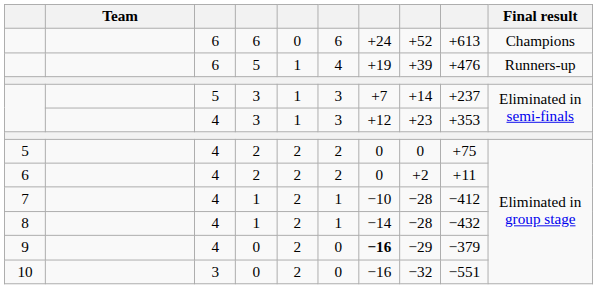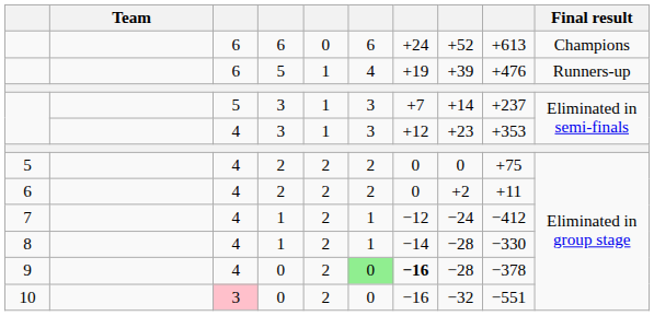7 | column 7: −10 -> −12
7 | column 8: −28 -> −24
8 | column 9: −432 -> −330
9 | column 6: no background -> lightgreen background
9 | column 8: −29 -> −28
9 | column 9: −379 -> −378
10 | column 3: no background -> pink background
